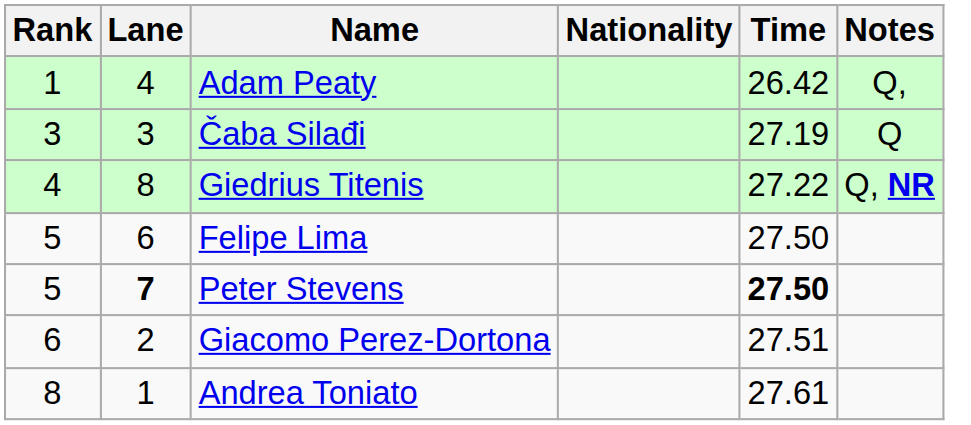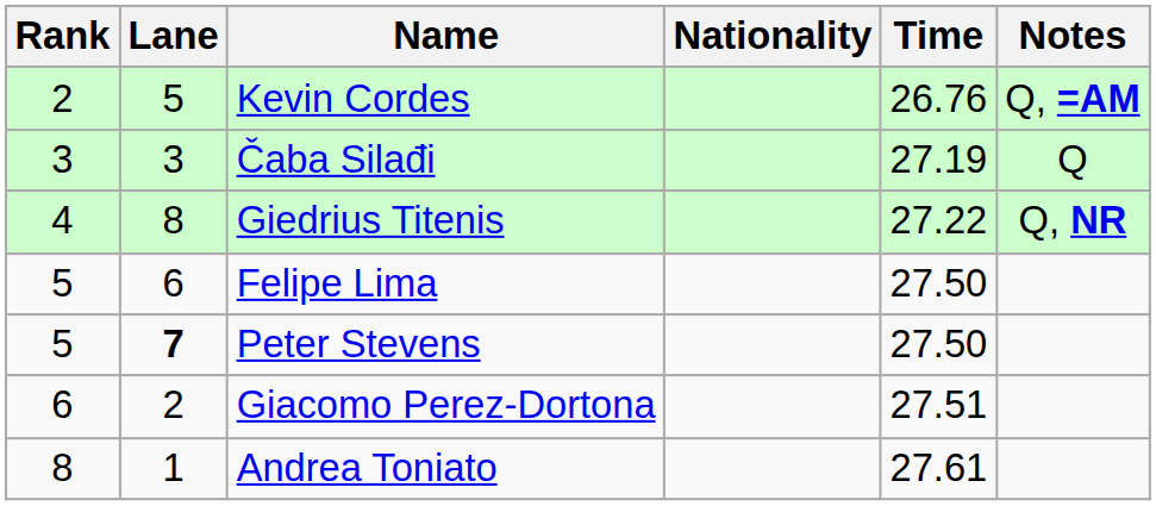- row: 1 | 4 | Adam Peaty | 26.42 | Q,
+ row: 2 | 5 | Kevin Cordes | 26.76 | Q, =AM
Peter Stevens | Time: bold -> normal
